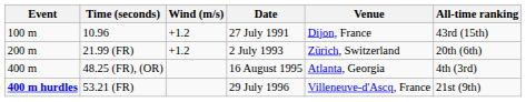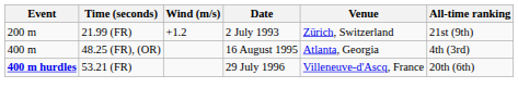- row: 100 m | 10.96 | +1.2 | 27 July 1991 | Dijon, France | 43rd (15th)
21.99 (FR) | All-time ranking: 20th (6th) -> 21st (9th)
53.21 (FR) | All-time ranking: 21st (9th) -> 20th (6th)
